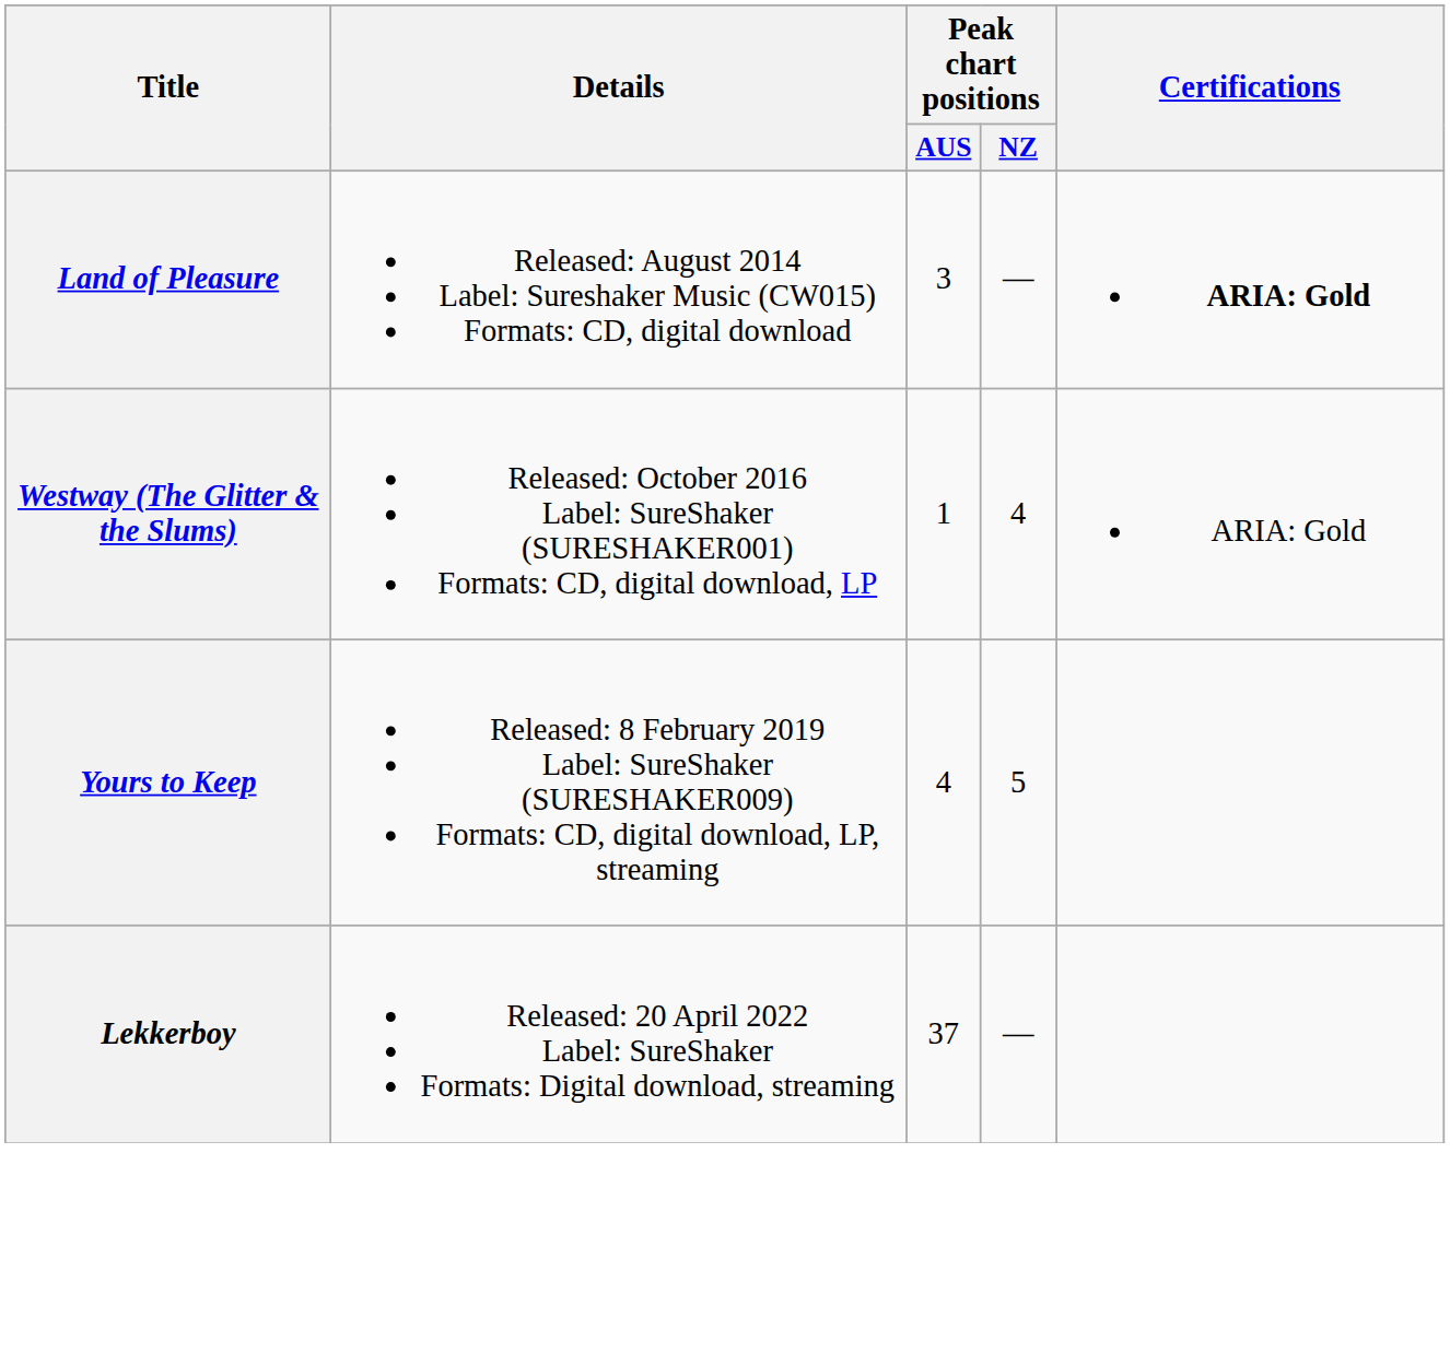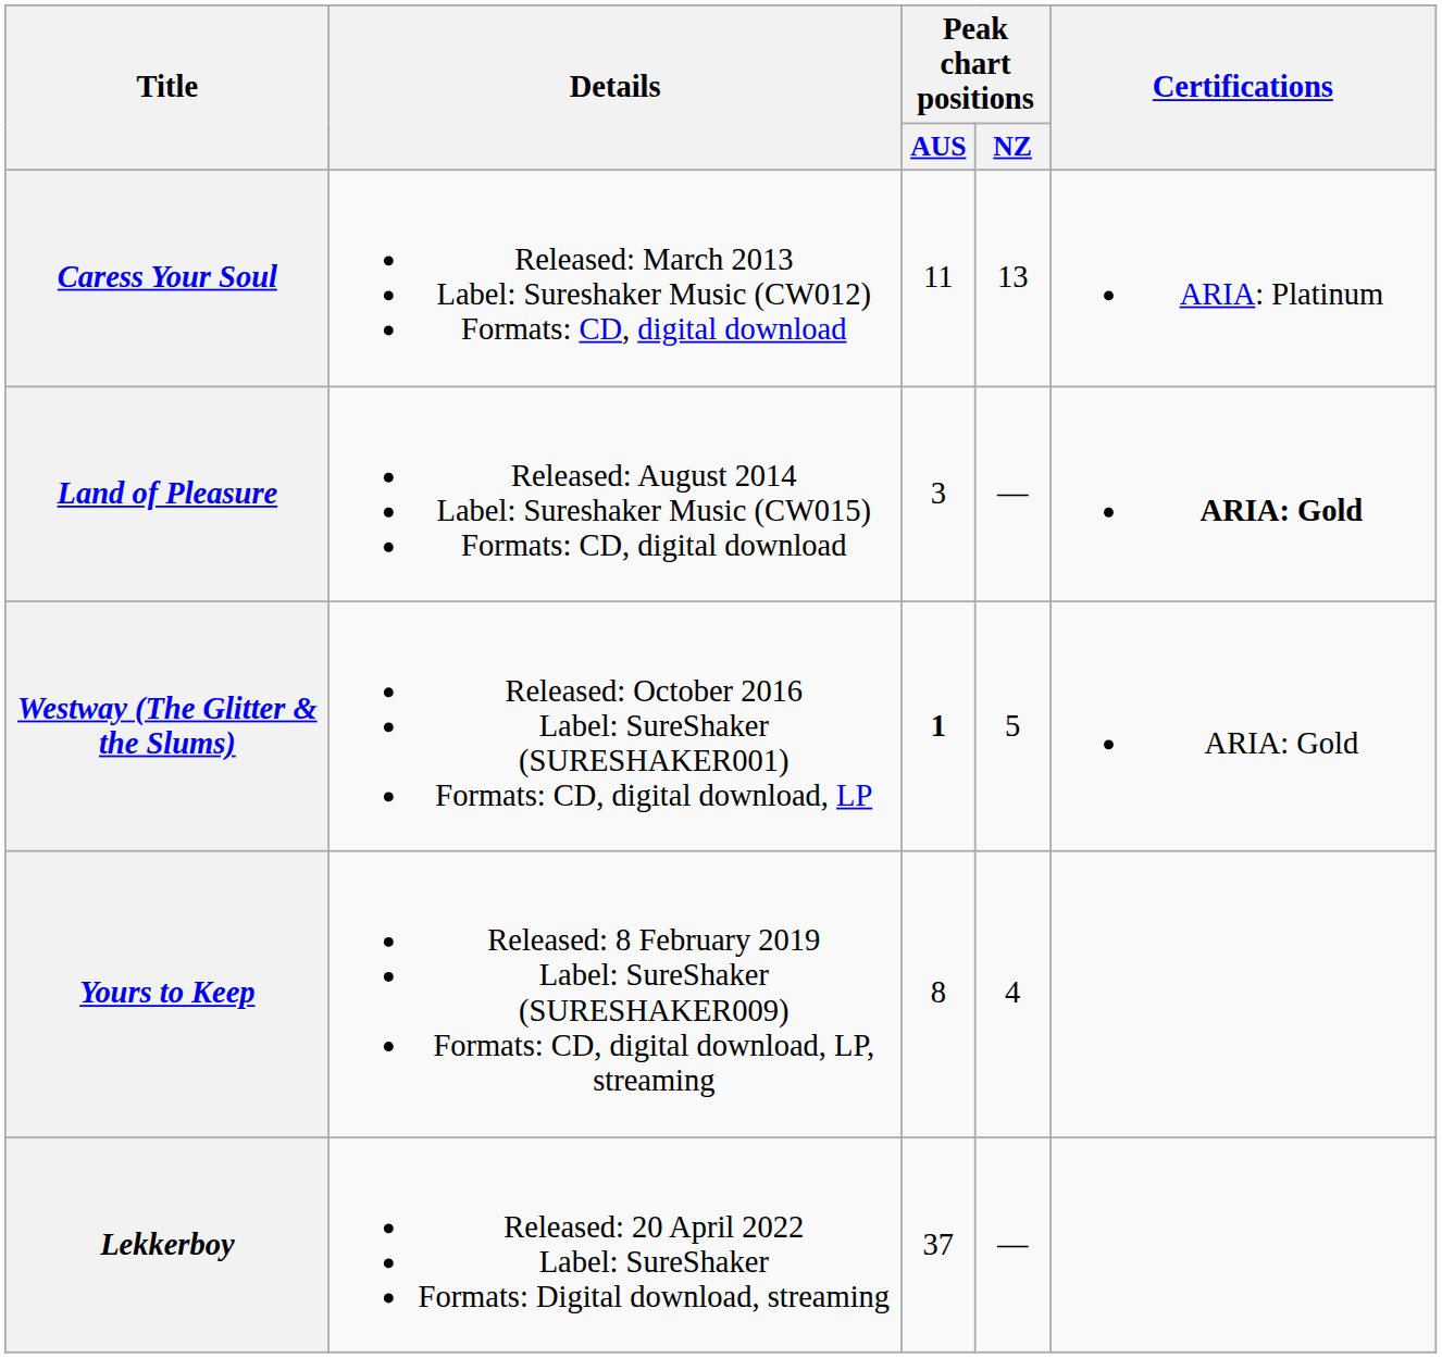+ row: Caress Your Soul | Released: March 2013 Label: Sureshaker Music (CW012) Formats: CD, digital download | 11 | 13 | ARIA: Platinum
Westway (The Glitter & the Slums) | Peak chart positions / AUS: normal -> bold
Westway (The Glitter & the Slums) | Peak chart positions / NZ: 4 -> 5
Yours to Keep | Peak chart positions / AUS: 4 -> 8
Yours to Keep | Peak chart positions / NZ: 5 -> 4
